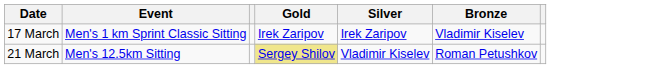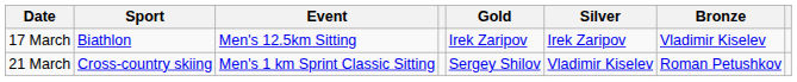+ column: Sport | Biathlon | Cross-country skiing
17 March | Event: Men's 1 km Sprint Classic Sitting -> Men's 12.5km Sitting
21 March | Event: Men's 12.5km Sitting -> Men's 1 km Sprint Classic Sitting
21 March | Gold: khaki background -> no background
